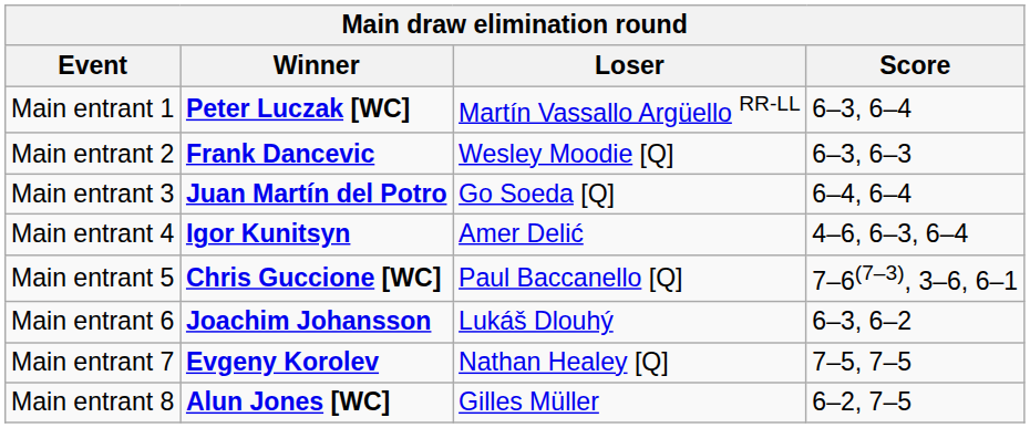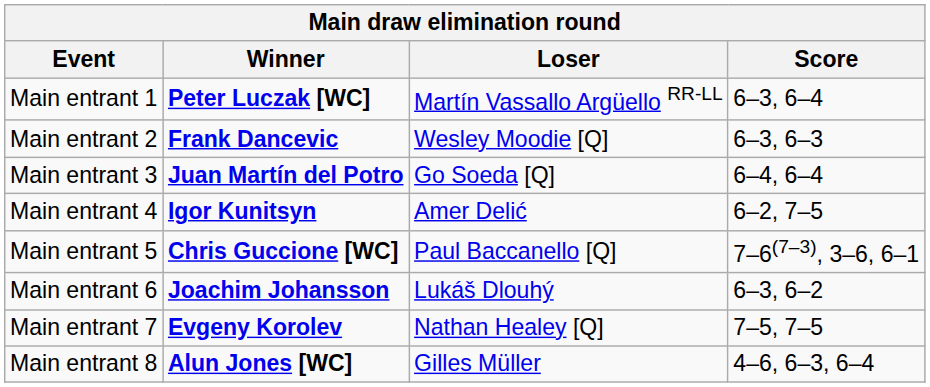Main entrant 4 | Score: 4–6, 6–3, 6–4 -> 6–2, 7–5
Main entrant 8 | Score: 6–2, 7–5 -> 4–6, 6–3, 6–4
